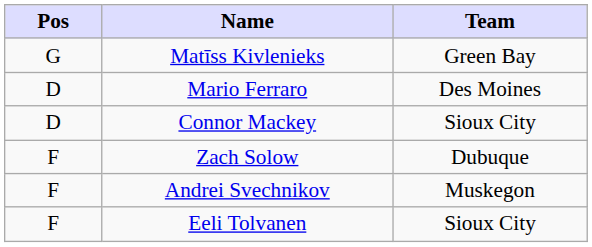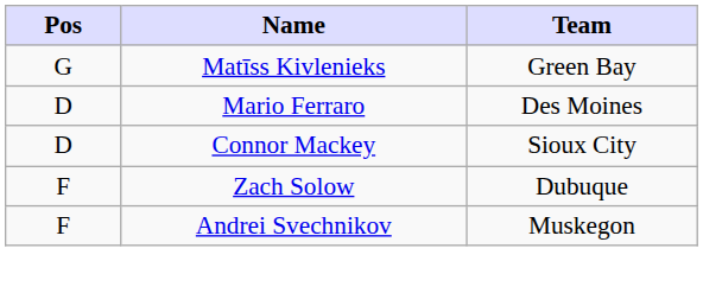- row: F | Eeli Tolvanen | Sioux City
